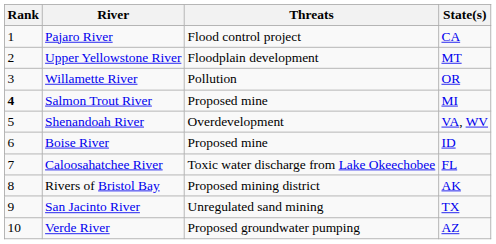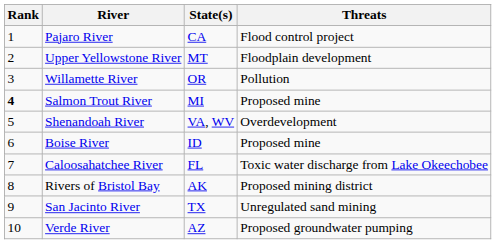columns swapped: State(s) <-> Threats
